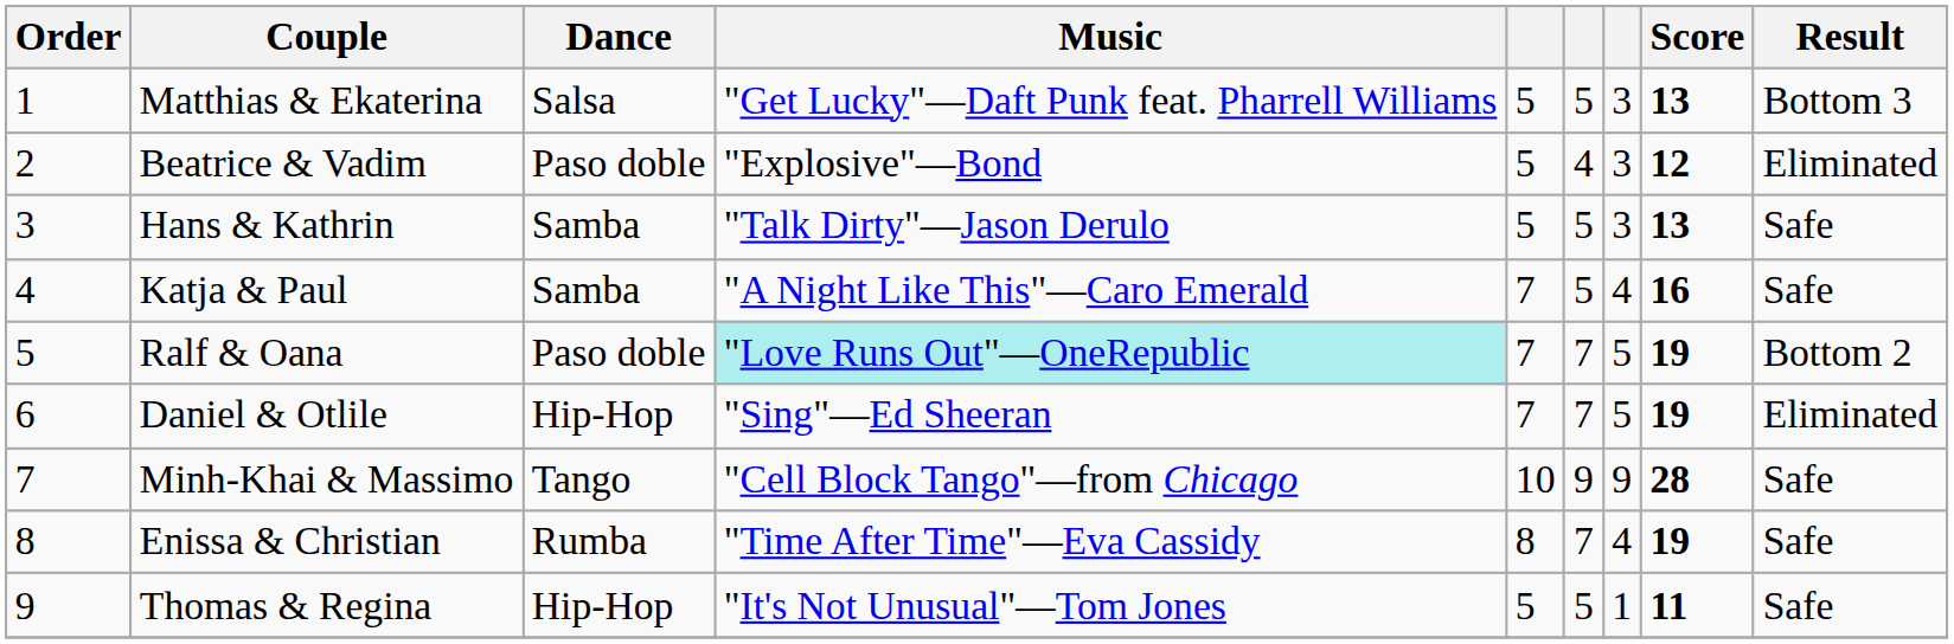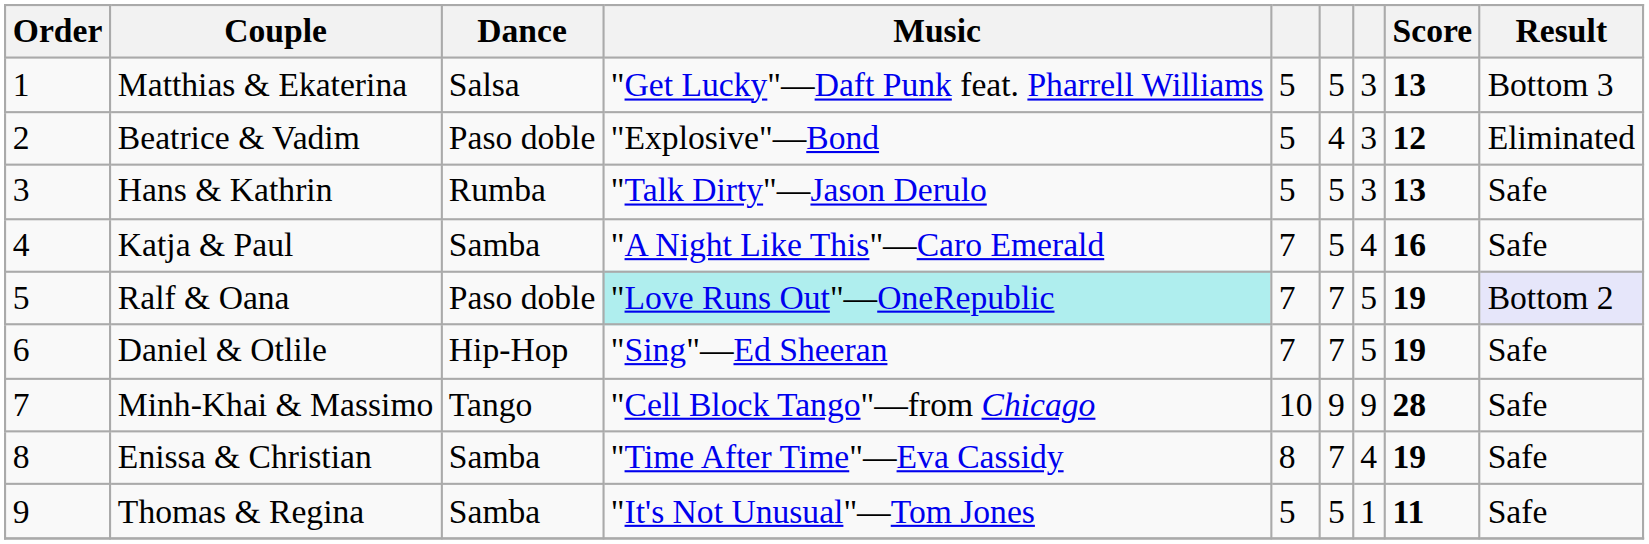Hans & Kathrin | Dance: Samba -> Rumba
Ralf & Oana | Result: no background -> lavender background
Daniel & Otlile | Result: Eliminated -> Safe
Enissa & Christian | Dance: Rumba -> Samba
Thomas & Regina | Dance: Hip-Hop -> Samba
